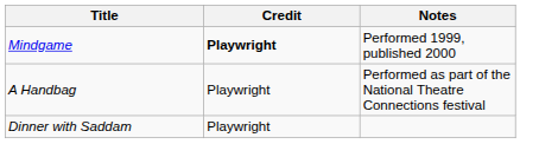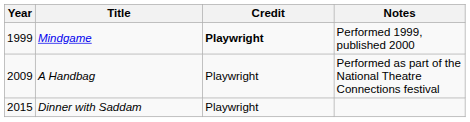+ column: Year | 1999 | 2009 | 2015
